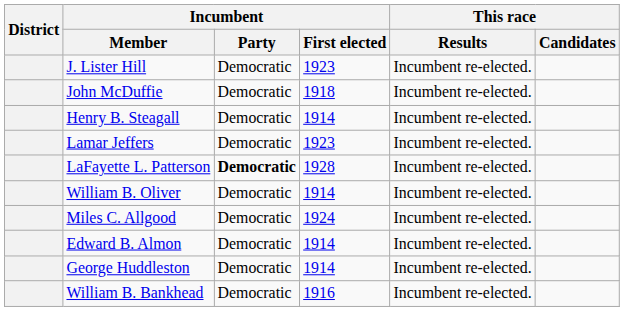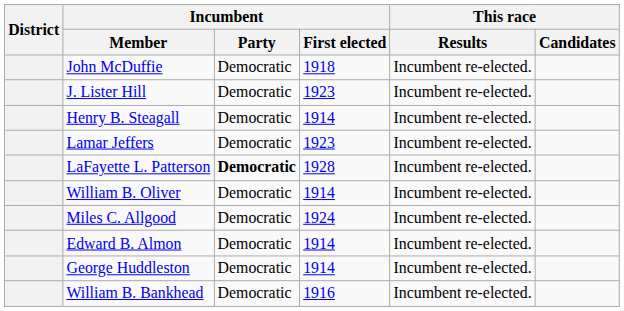rows swapped: John McDuffie <-> J. Lister Hill
